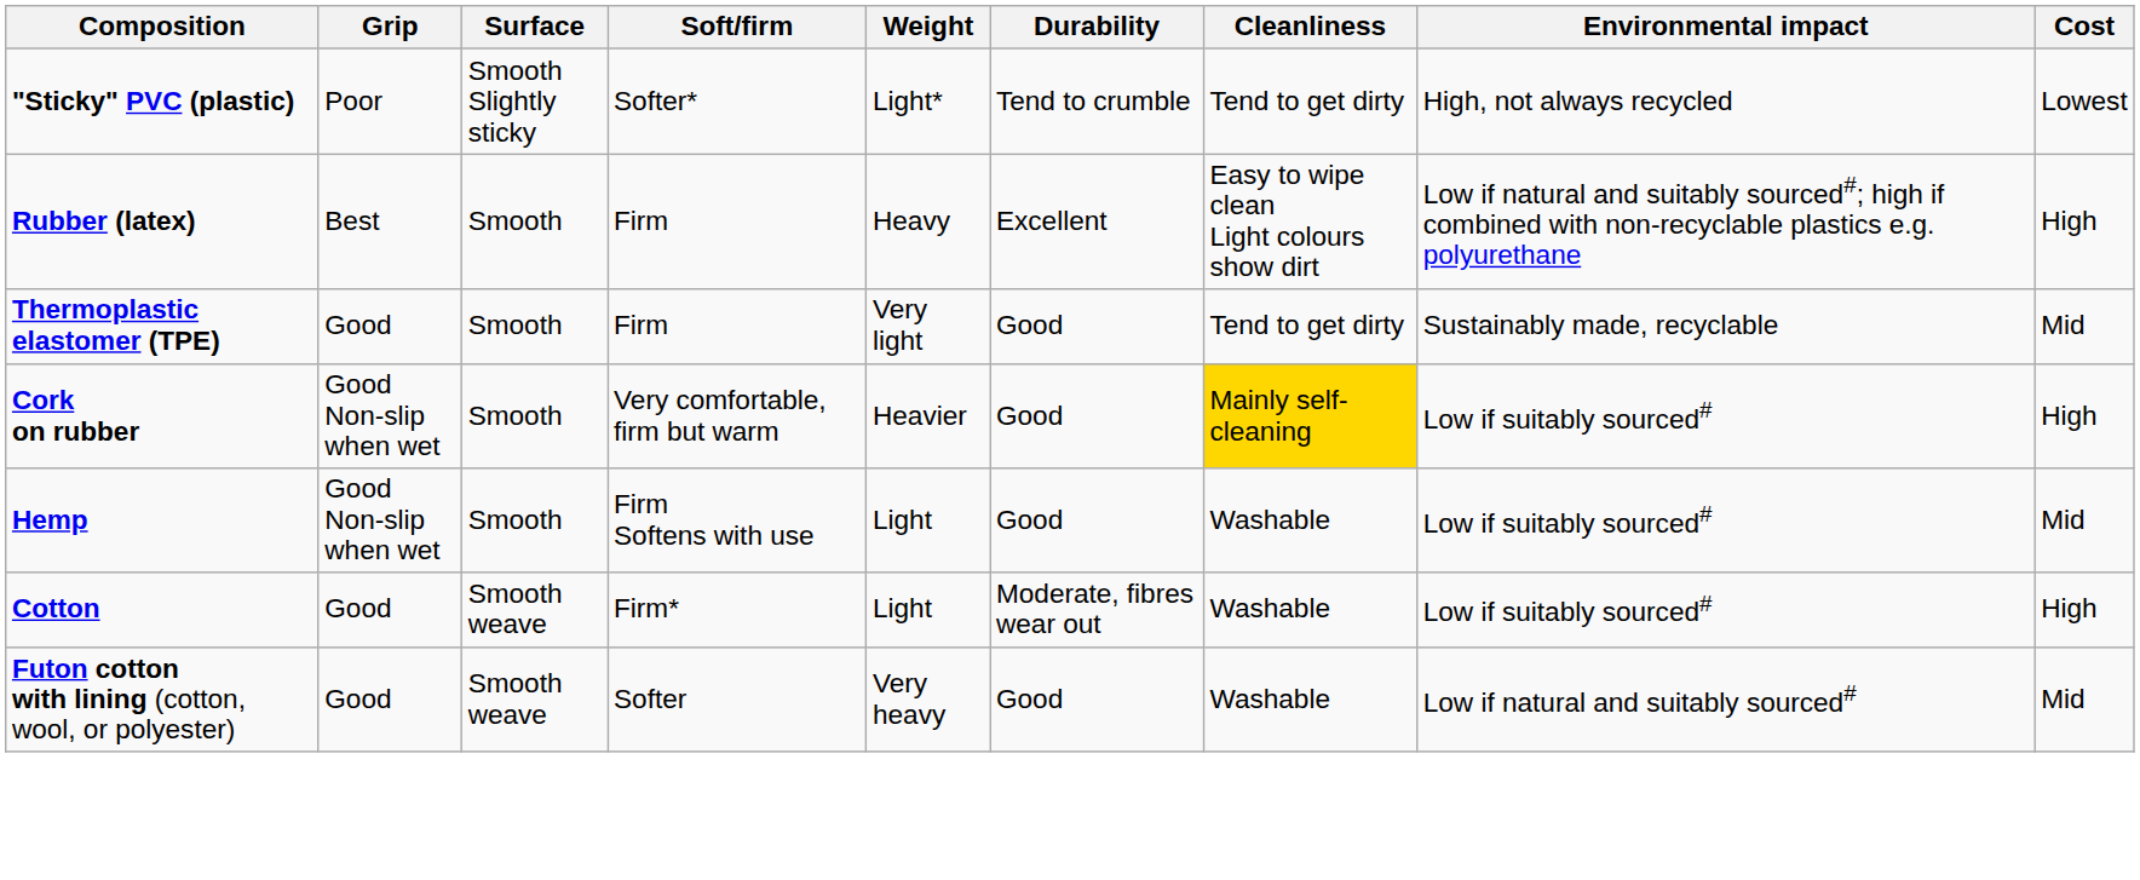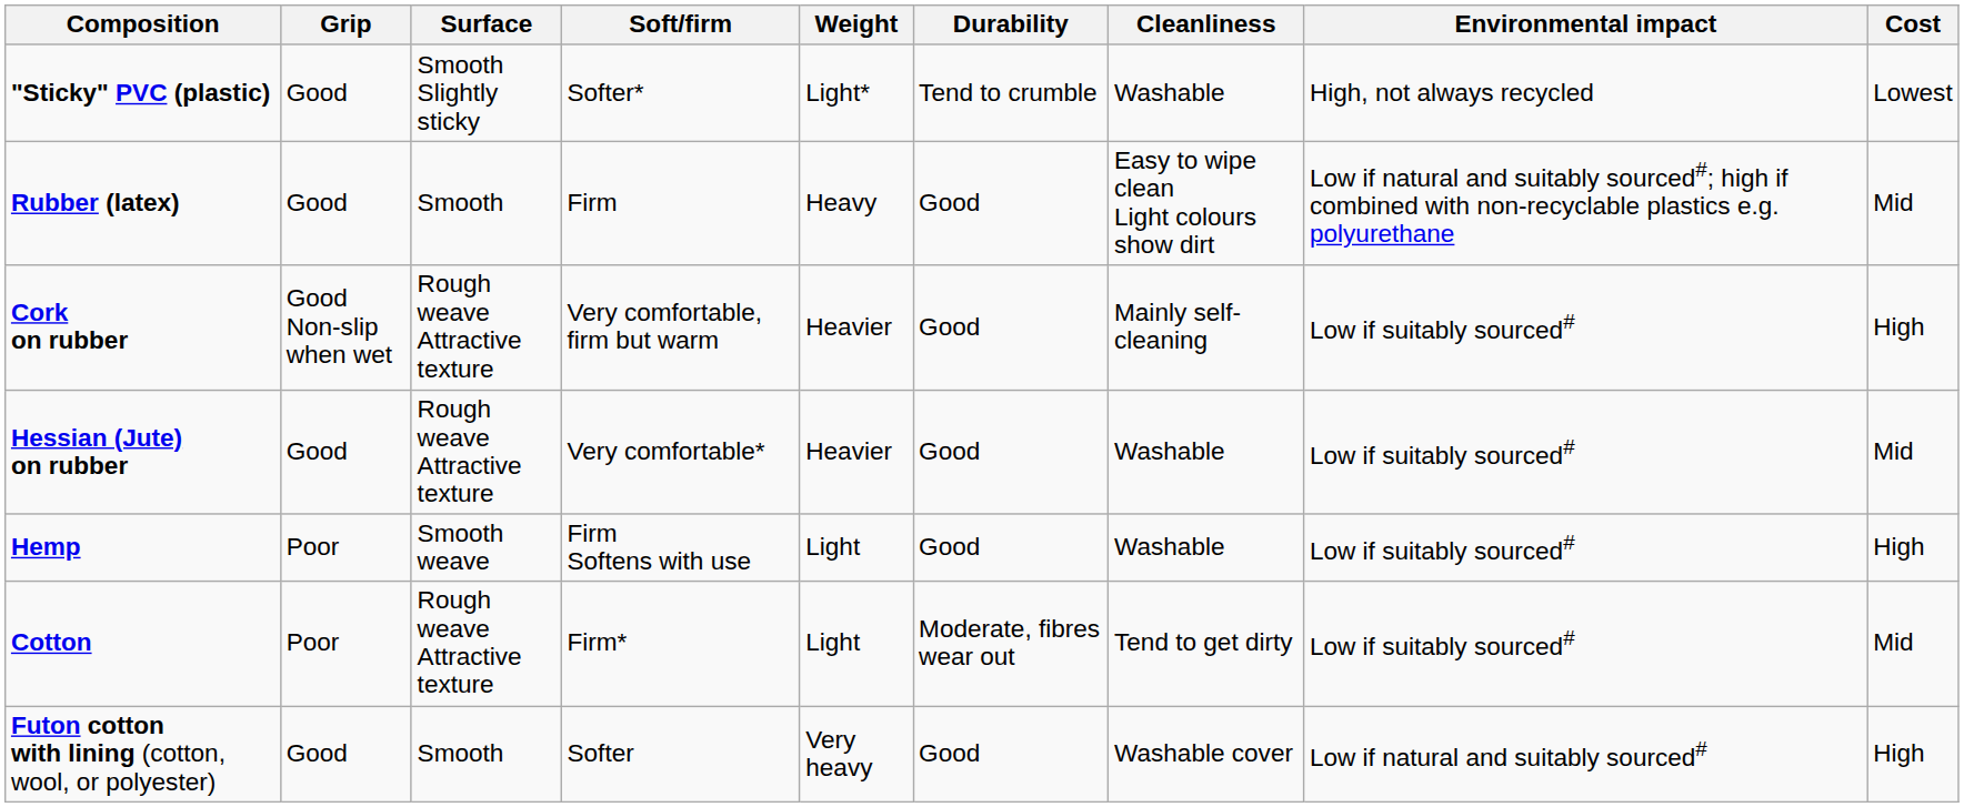"Sticky" PVC (plastic) | Grip: Poor -> Good
"Sticky" PVC (plastic) | Cleanliness: Tend to get dirty -> Washable
Rubber (latex) | Grip: Best -> Good
Rubber (latex) | Durability: Excellent -> Good
Rubber (latex) | Cost: High -> Mid
- row: Thermoplastic elastomer (TPE) | Good | Smooth | Firm | Very light | Good | Tend to get dirty | Sustainably made, recyclable | Mid
Cork on rubber | Surface: Smooth -> Rough weave Attractive texture
Cork on rubber | Cleanliness: gold background -> no background
+ row: Hessian (Jute) on rubber | Good | Rough weave Attractive texture | Very comfortable* | Heavier | Good | Washable | Low if suitably sourced# | Mid
Hemp | Grip: Good Non-slip when wet -> Poor
Hemp | Surface: Smooth -> Smooth weave
Hemp | Cost: Mid -> High
Cotton | Grip: Good -> Poor
Cotton | Surface: Smooth weave -> Rough weave Attractive texture
Cotton | Cleanliness: Washable -> Tend to get dirty
Cotton | Cost: High -> Mid
Futon cotton with lining (cotton, wool, or polyester) | Surface: Smooth weave -> Smooth
Futon cotton with lining (cotton, wool, or polyester) | Cleanliness: Washable -> Washable cover
Futon cotton with lining (cotton, wool, or polyester) | Cost: Mid -> High
